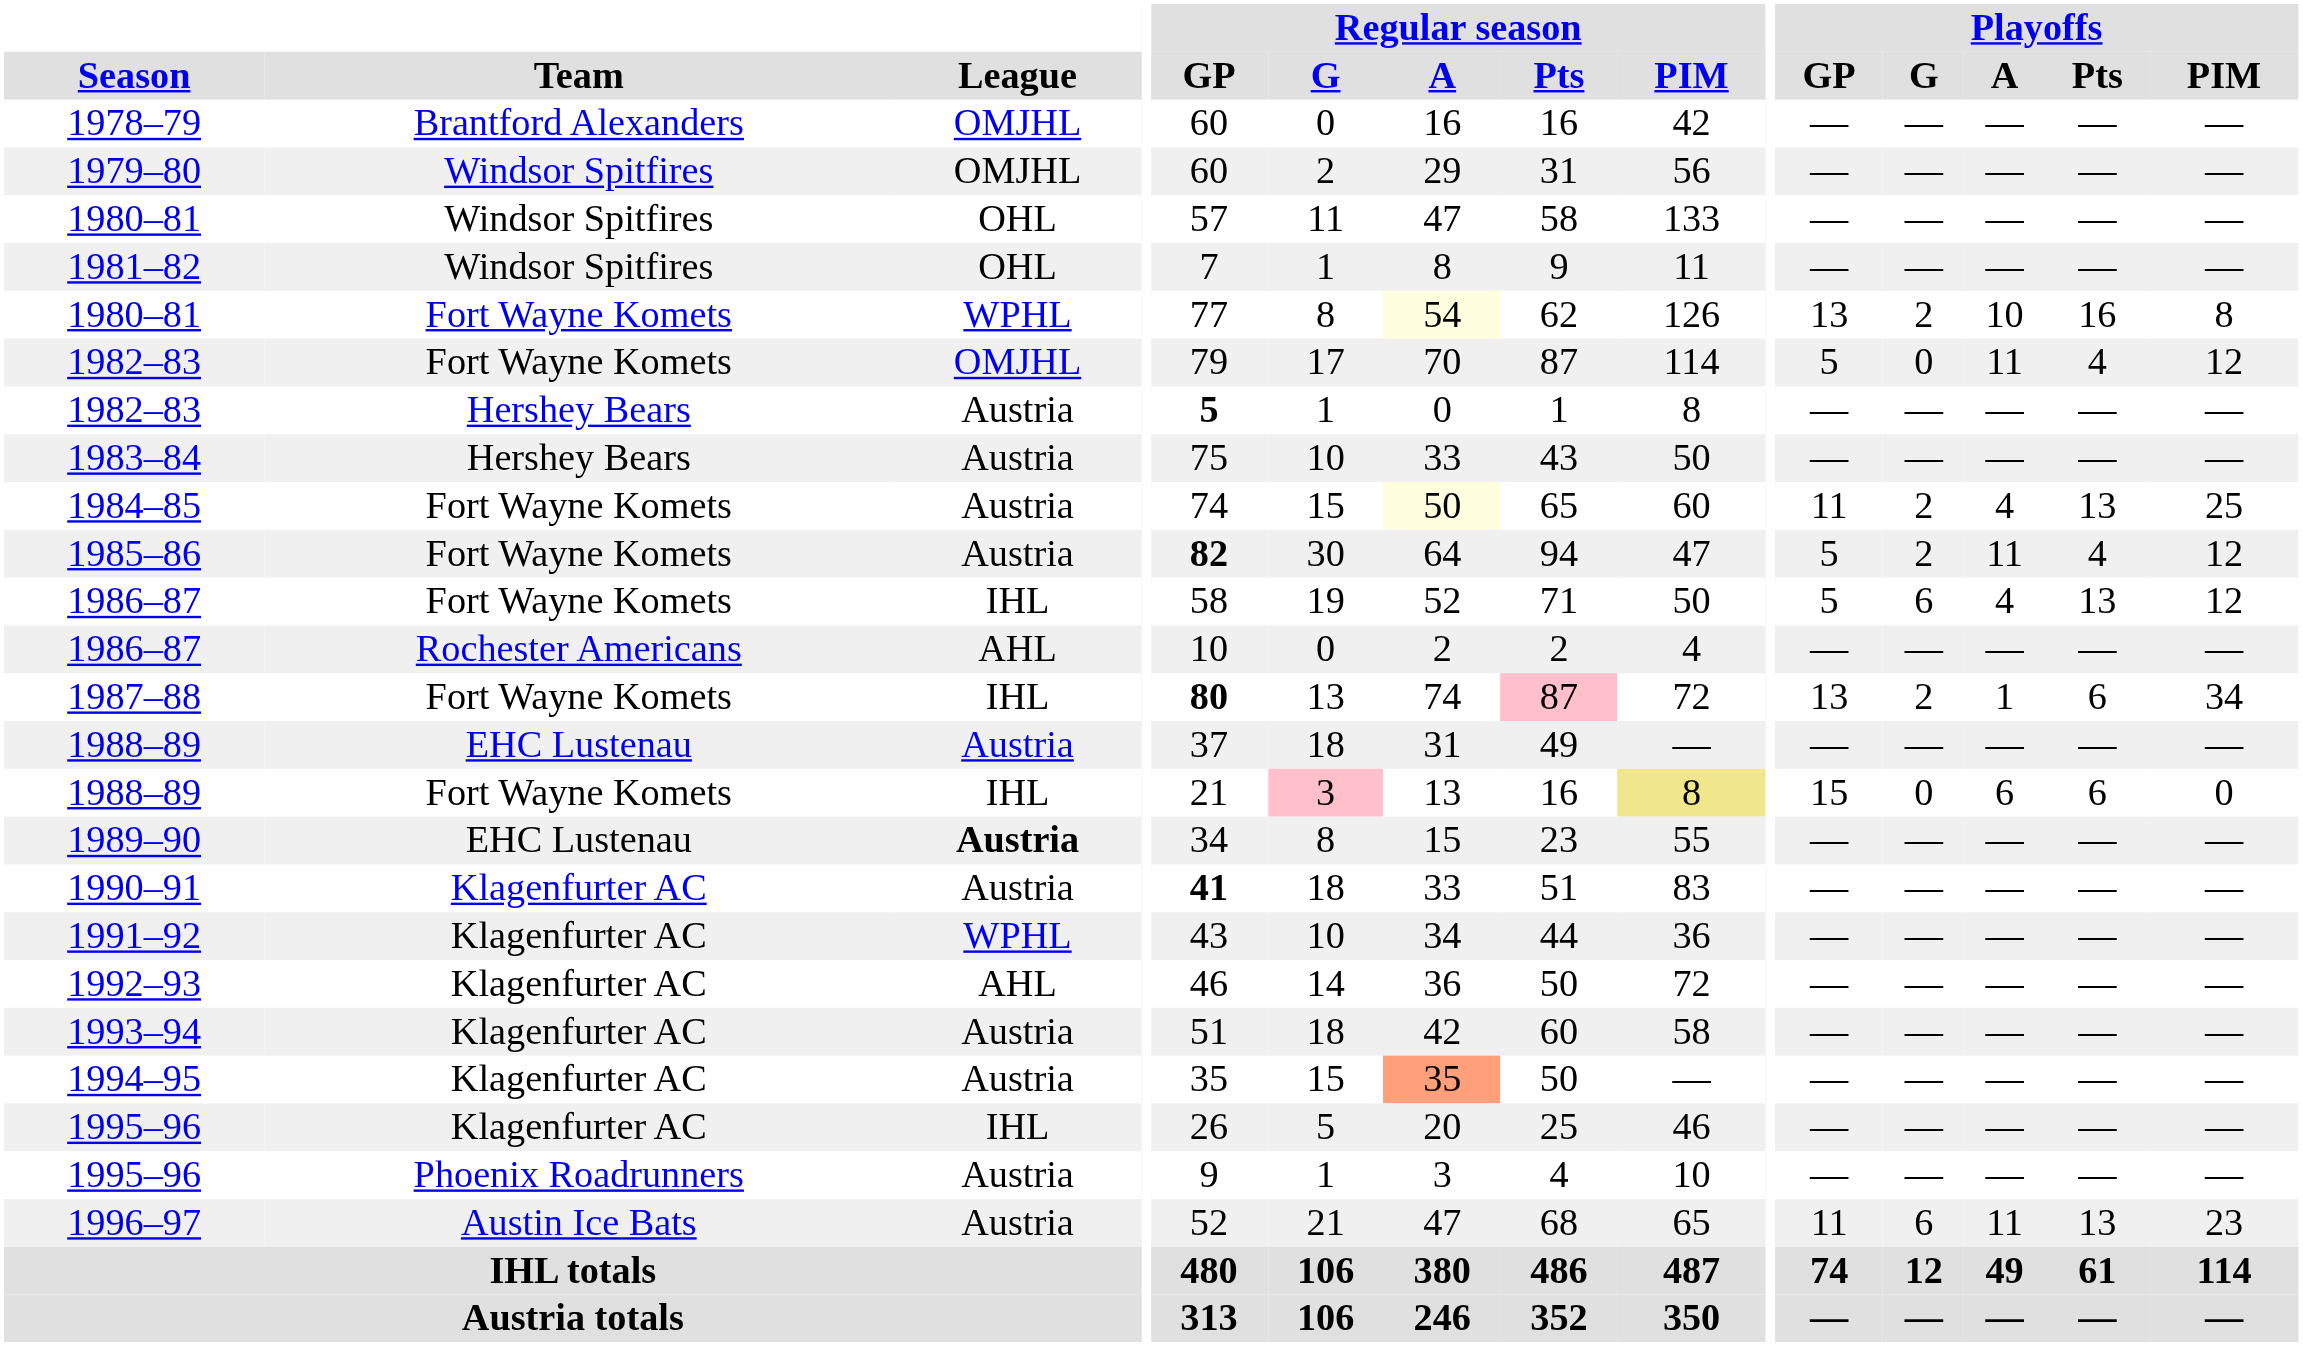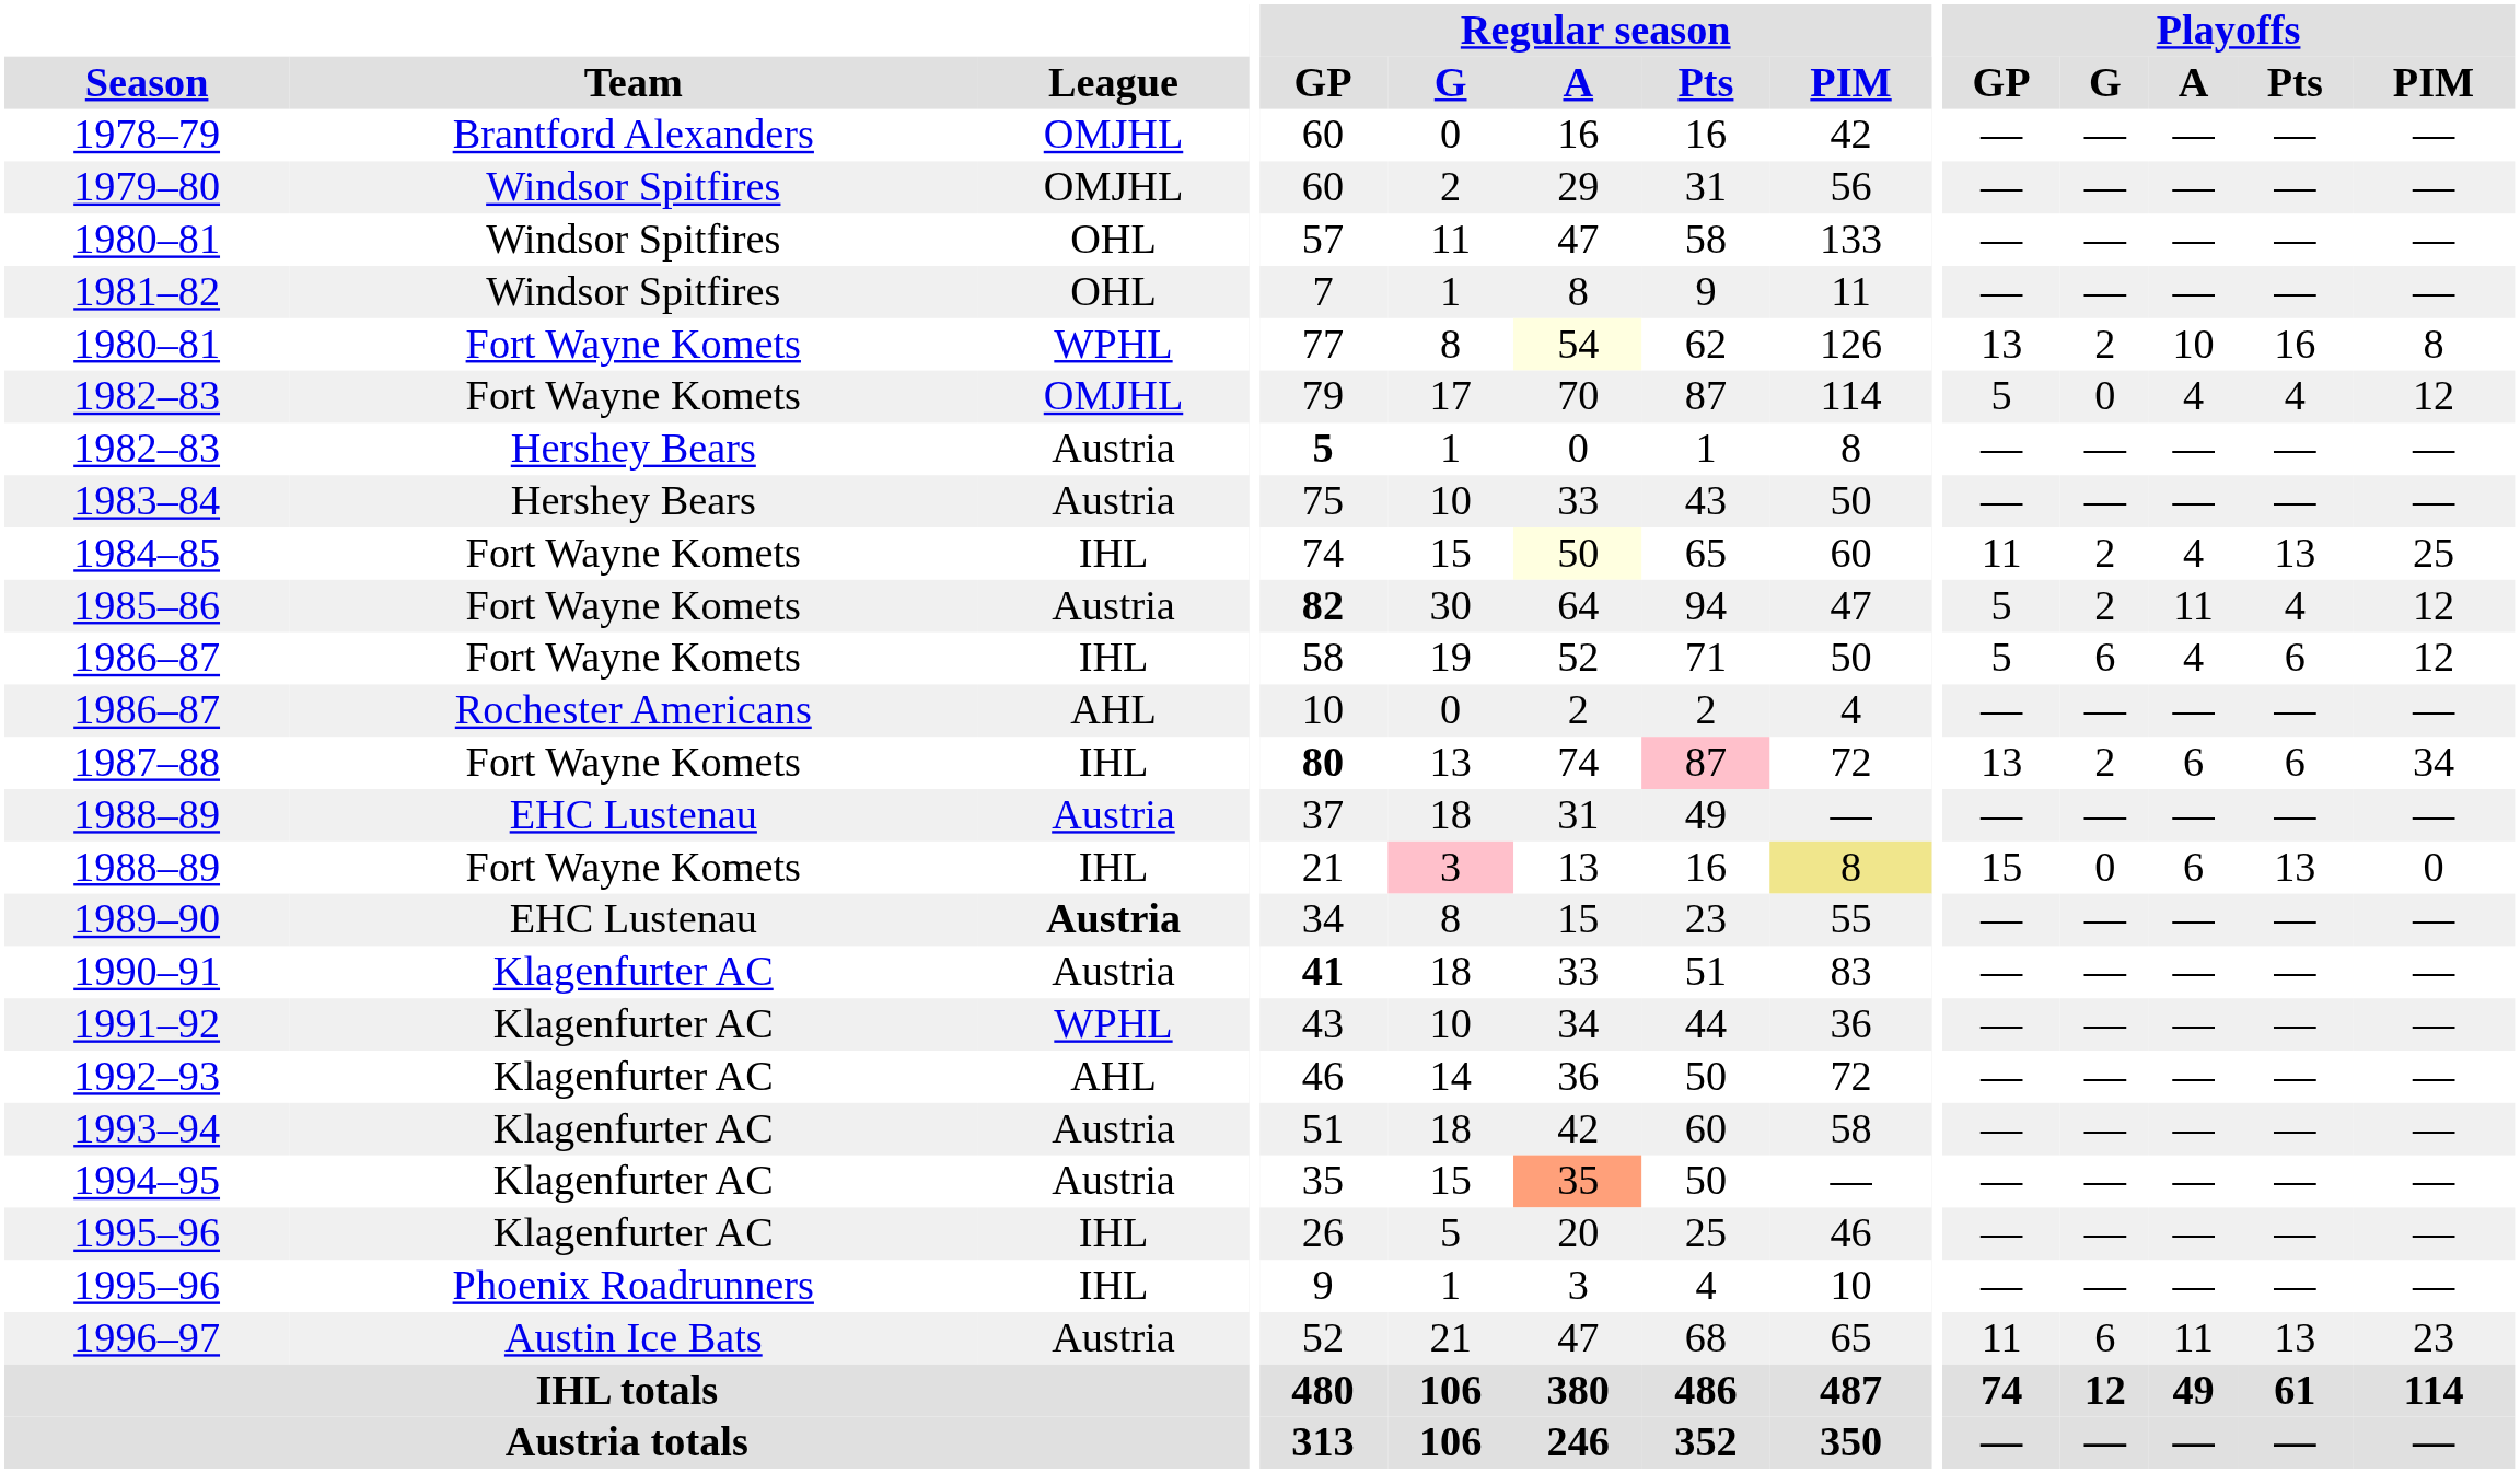1982–83 / Fort Wayne Komets | Playoffs / A: 11 -> 4
1984–85 | League: Austria -> IHL
1986–87 / Fort Wayne Komets | Playoffs / Pts: 13 -> 6
1987–88 | Playoffs / A: 1 -> 6
1988–89 / Fort Wayne Komets | Playoffs / Pts: 6 -> 13
1995–96 / Phoenix Roadrunners | League: Austria -> IHL
